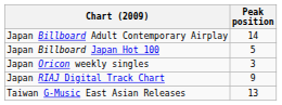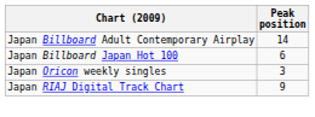Japan Billboard Japan Hot 100 | Peak position: 5 -> 6
- row: Taiwan G-Music East Asian Releases | 13
